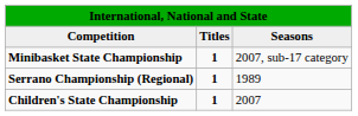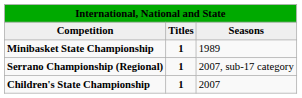Minibasket State Championship | column 3: 2007, sub-17 category -> 1989
Serrano Championship (Regional) | column 3: 1989 -> 2007, sub-17 category
